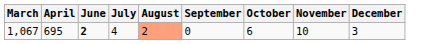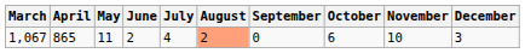+ column: May | 11
1,067 | April: 695 -> 865
1,067 | June: bold -> normal
